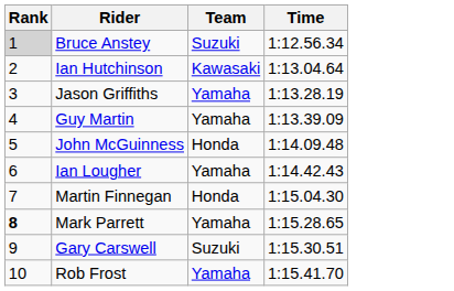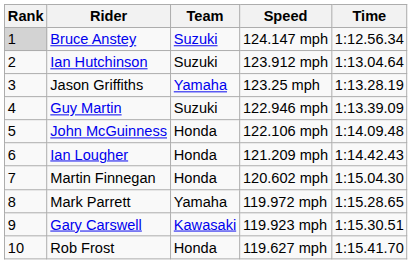+ column: Speed | 124.147 mph | 123.912 mph | 123.25 mph | 122.946 mph | 122.106 mph | 121.209 mph | 120.602 mph | 119.972 mph | 119.923 mph | 119.627 mph
Ian Hutchinson | Team: Kawasaki -> Suzuki
Guy Martin | Team: Yamaha -> Suzuki
Ian Lougher | Team: Yamaha -> Honda
Mark Parrett | Rank: bold -> normal
Gary Carswell | Team: Suzuki -> Kawasaki
Rob Frost | Team: Yamaha -> Honda
